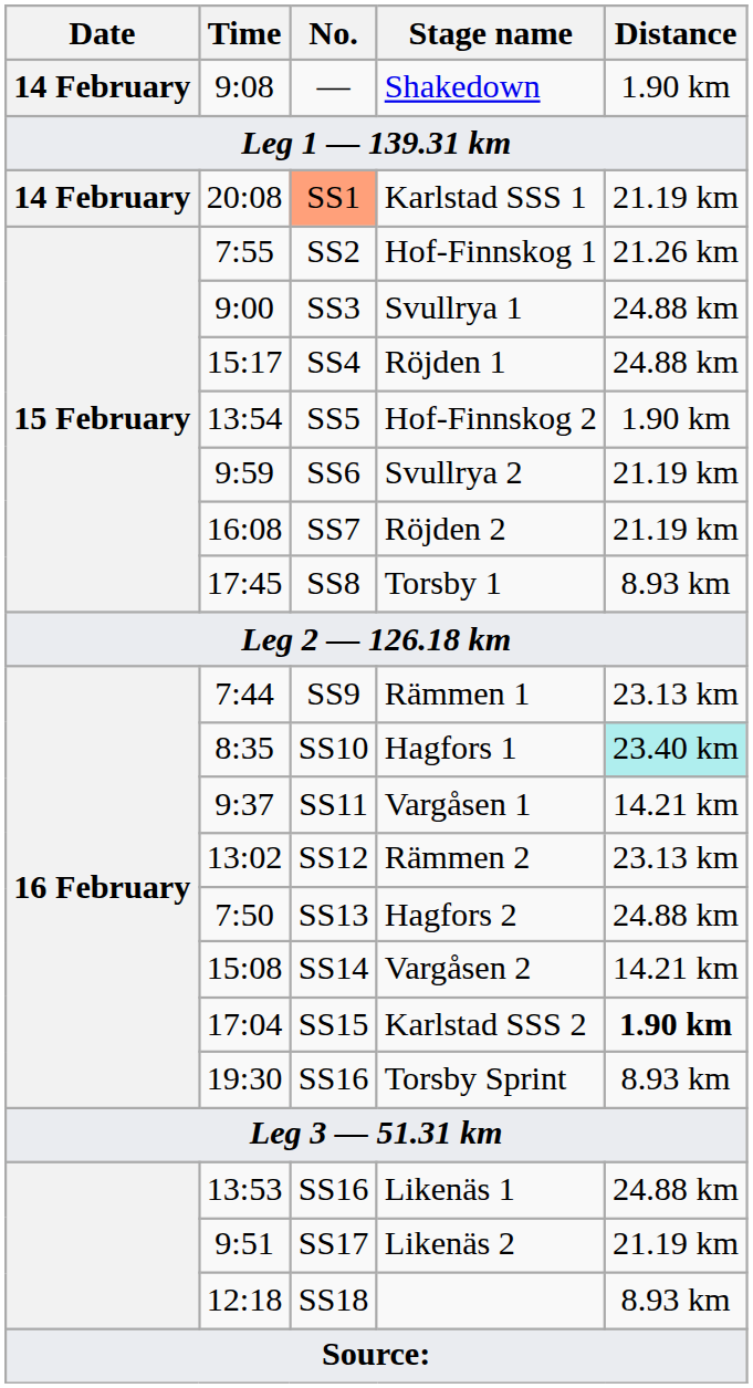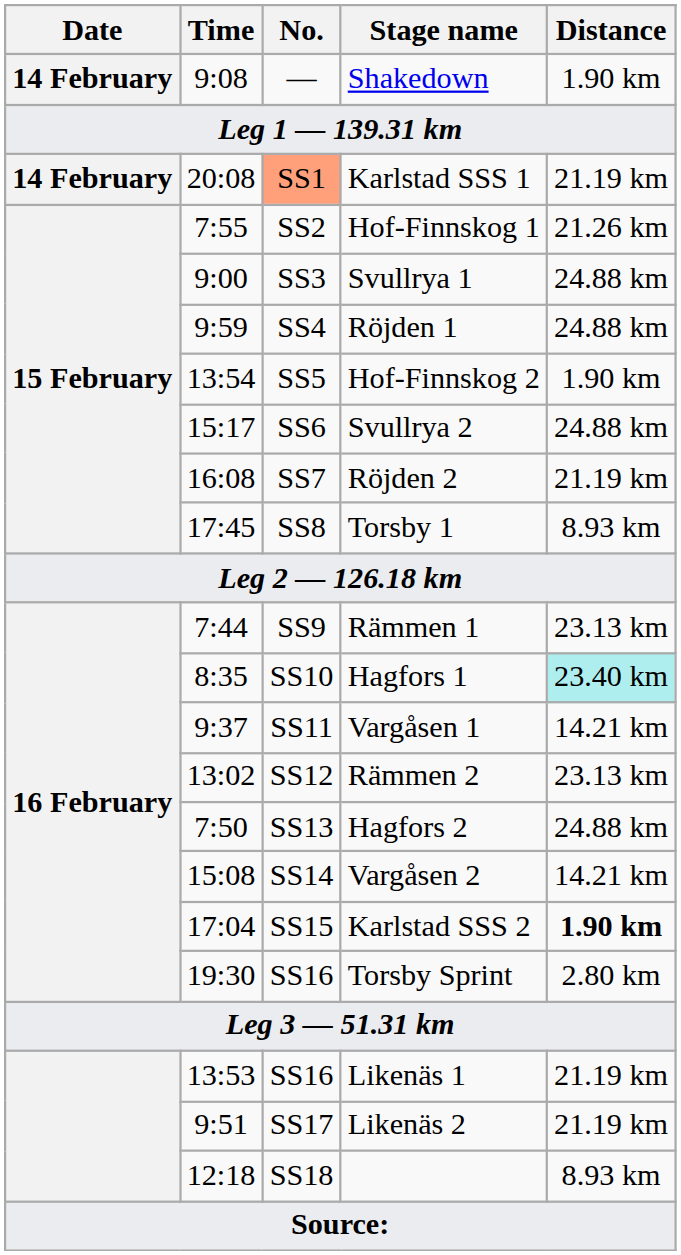Röjden 1 | Time: 15:17 -> 9:59
Svullrya 2 | Time: 9:59 -> 15:17
Svullrya 2 | Distance: 21.19 km -> 24.88 km
Torsby Sprint | Distance: 8.93 km -> 2.80 km
Likenäs 1 | Distance: 24.88 km -> 21.19 km
